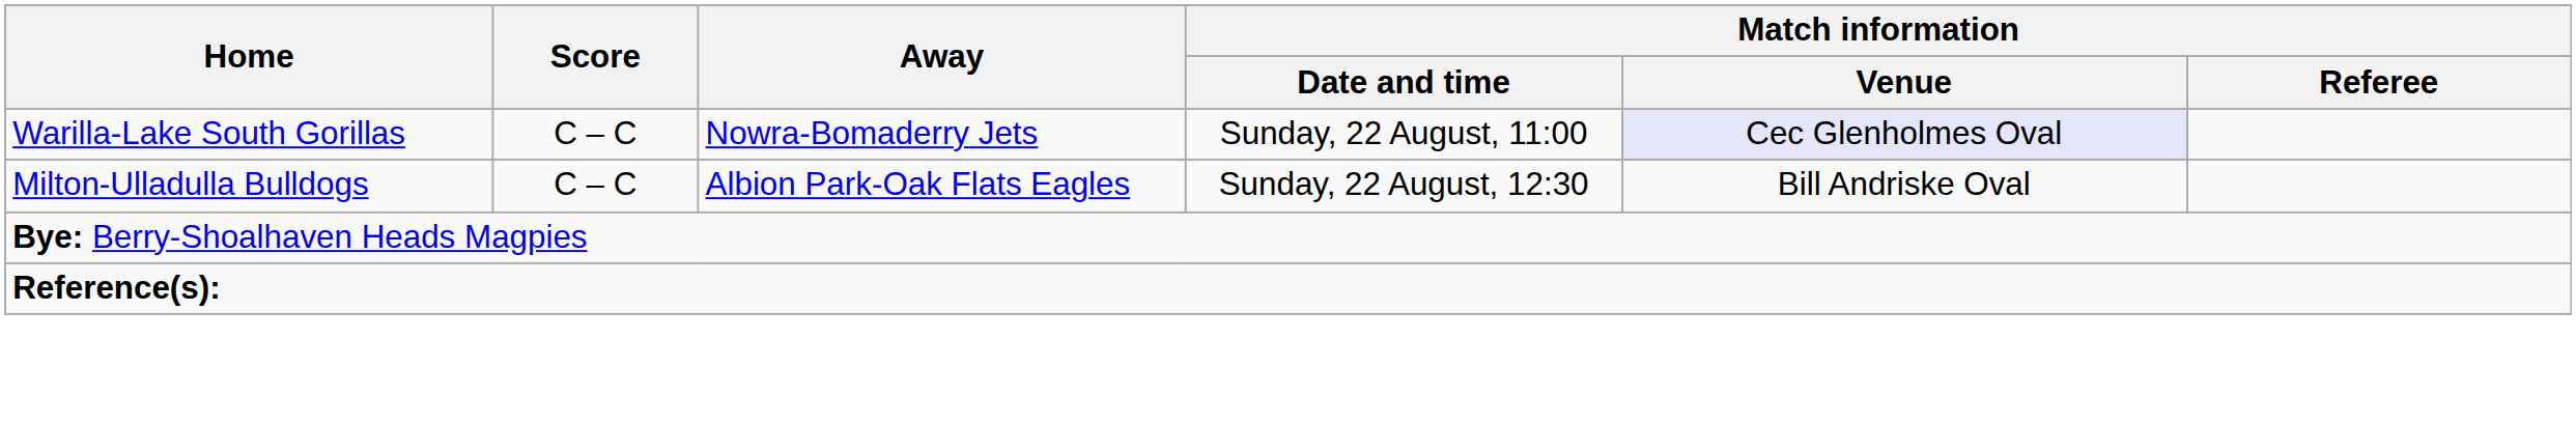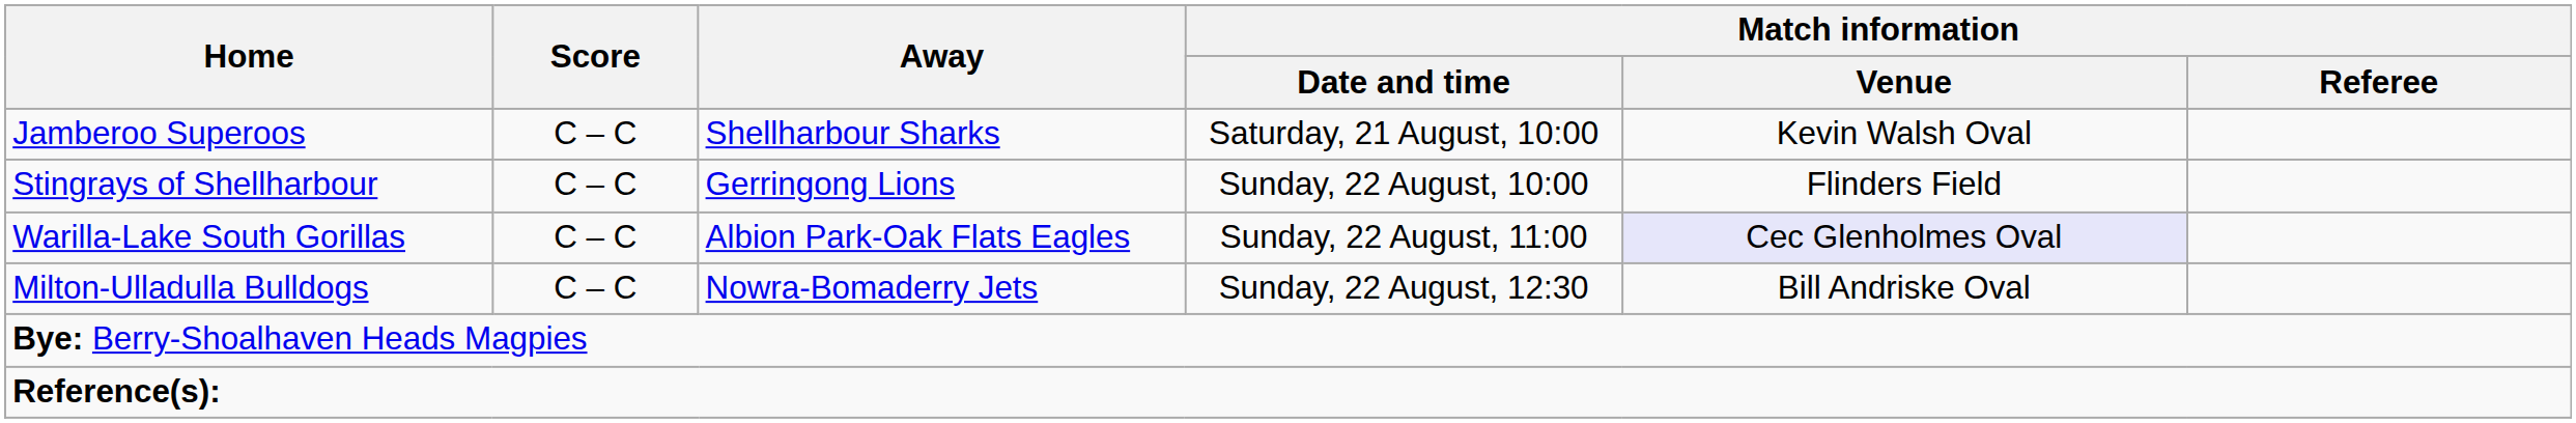+ row: Jamberoo Superoos | C – C | Shellharbour Sharks | Saturday, 21 August, 10:00 | Kevin Walsh Oval
+ row: Stingrays of Shellharbour | C – C | Gerringong Lions | Sunday, 22 August, 10:00 | Flinders Field
Warilla-Lake South Gorillas | Away: Nowra-Bomaderry Jets -> Albion Park-Oak Flats Eagles
Milton-Ulladulla Bulldogs | Away: Albion Park-Oak Flats Eagles -> Nowra-Bomaderry Jets
